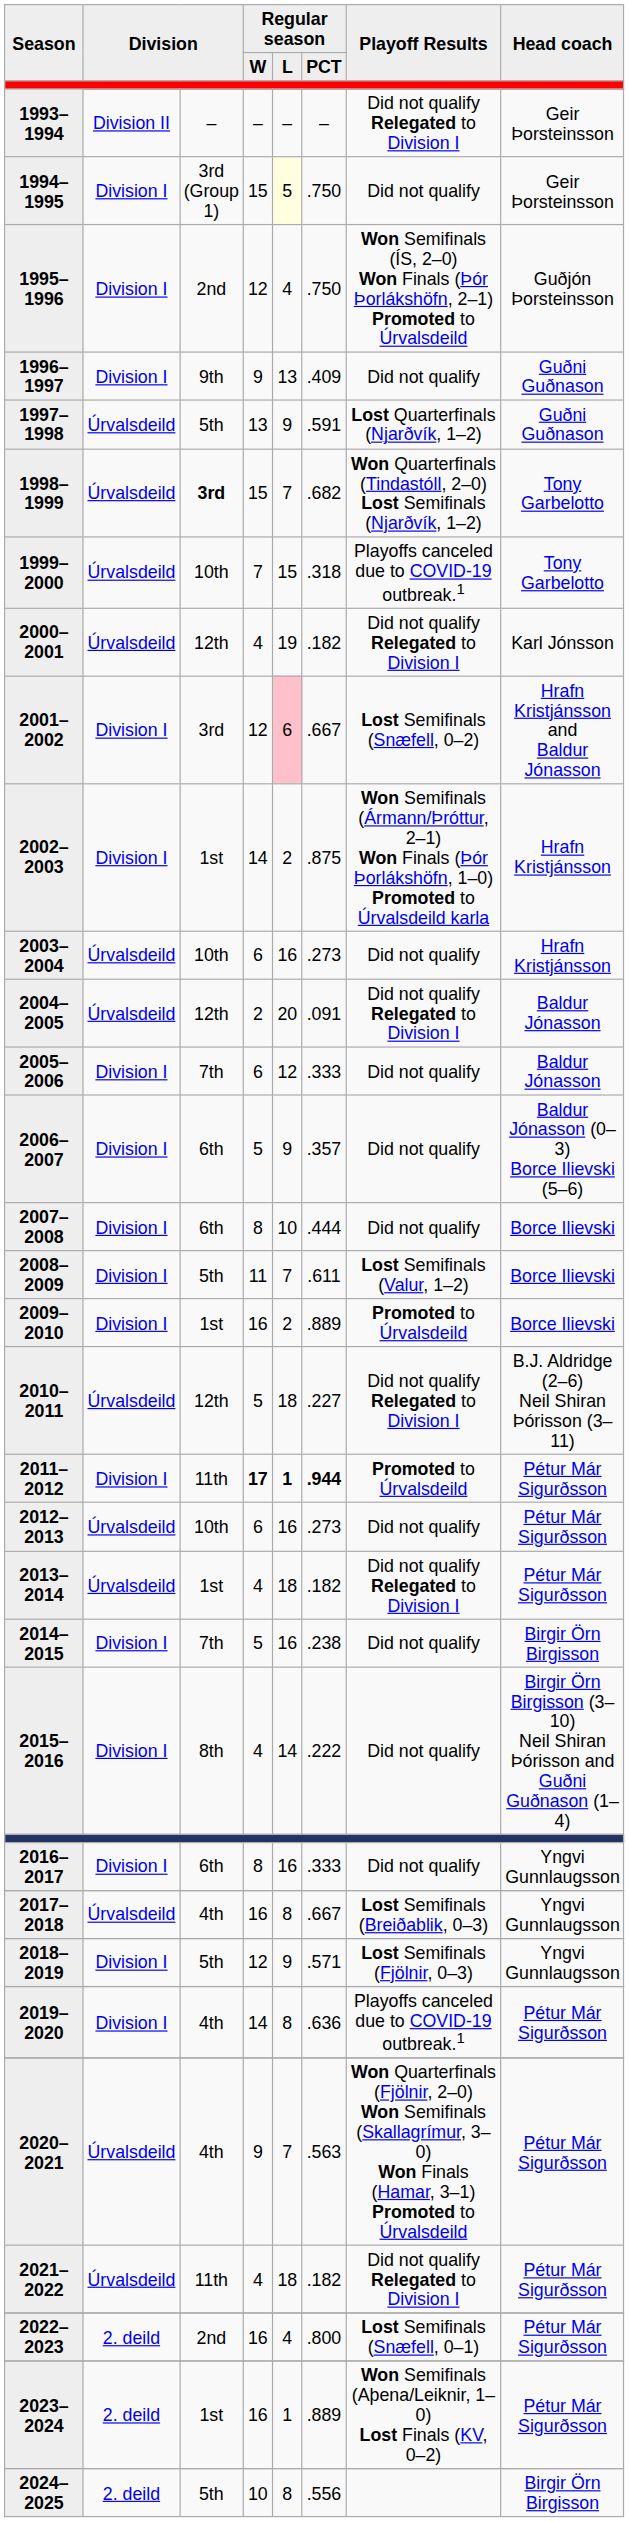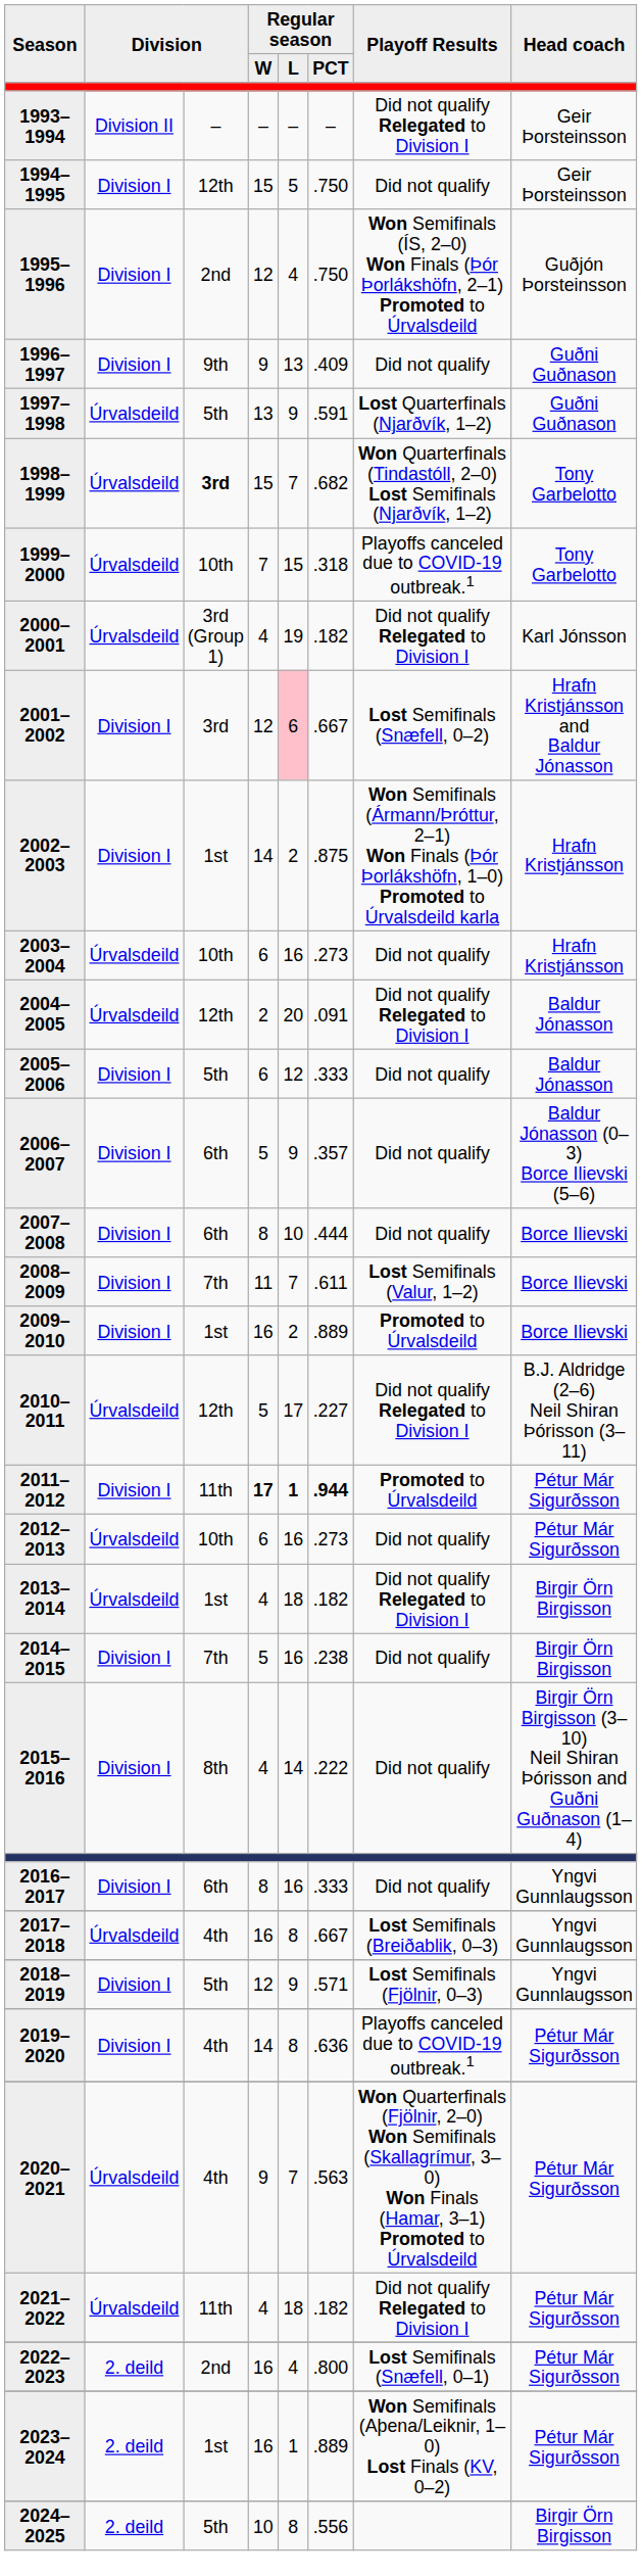1994–1995 | column 3: 3rd (Group 1) -> 12th
1994–1995 | Regular season / L: lightyellow background -> no background
2000–2001 | column 3: 12th -> 3rd (Group 1)
2005–2006 | column 3: 7th -> 5th
2008–2009 | column 3: 5th -> 7th
2010–2011 | Regular season / L: 18 -> 17
2013–2014 | Head coach: Pétur Már Sigurðsson -> Birgir Örn Birgisson
